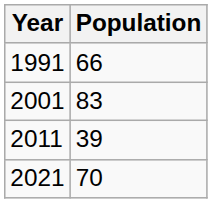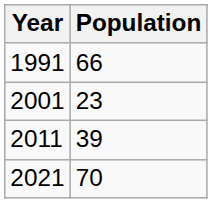2001 | Population: 83 -> 23
